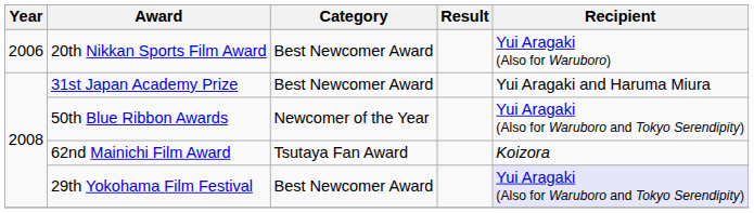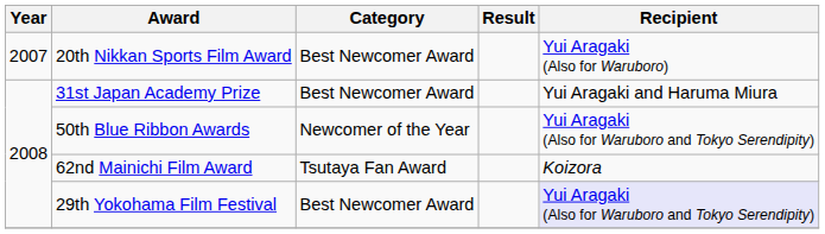20th Nikkan Sports Film Award | Year: 2006 -> 2007
